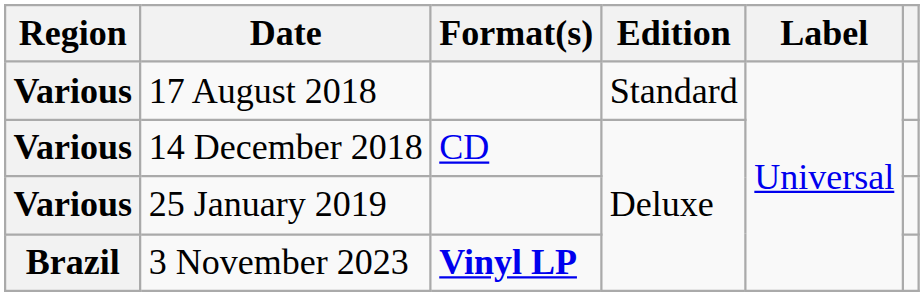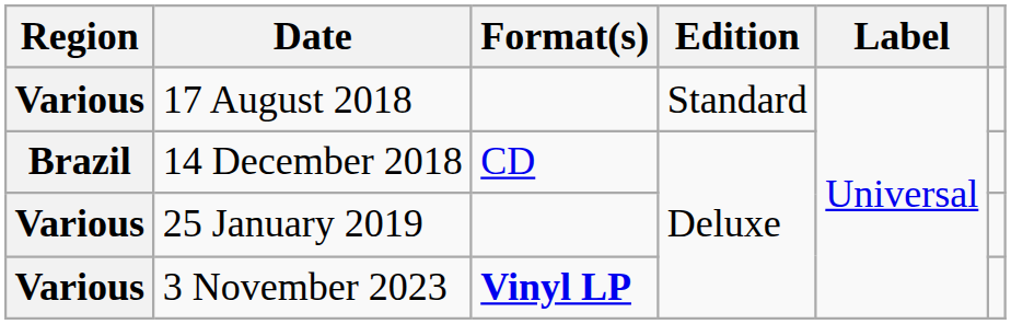14 December 2018 | Region: Various -> Brazil
3 November 2023 | Region: Brazil -> Various
